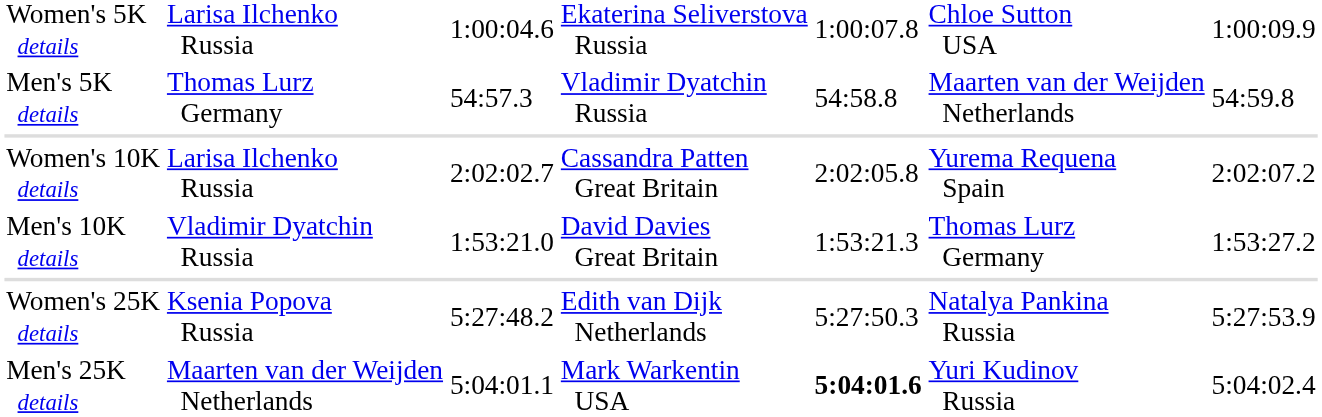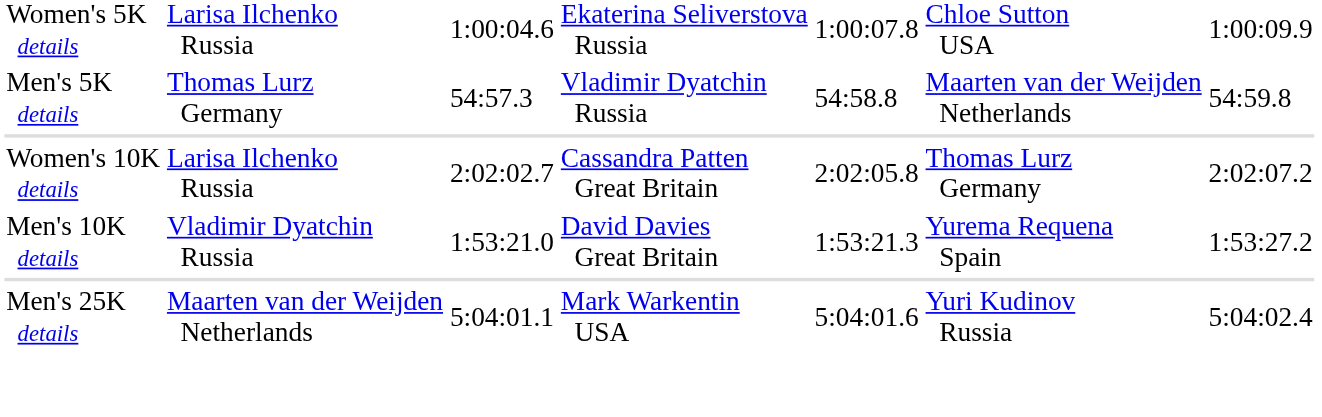Women's 10K details | column 6: Yurema Requena Spain -> Thomas Lurz Germany
Men's 10K details | column 6: Thomas Lurz Germany -> Yurema Requena Spain
- row: Women's 25K details | Ksenia Popova Russia | 5:27:48.2 | Edith van Dijk Netherlands | 5:27:50.3 | Natalya Pankina Russia | 5:27:53.9
Men's 25K details | column 5: bold -> normal
